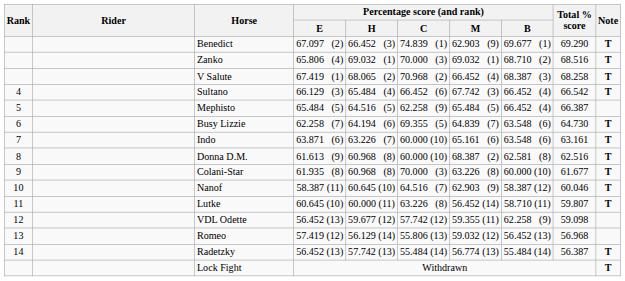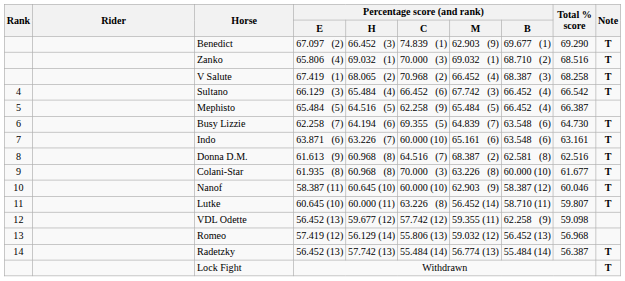Donna D.M. | Percentage score (and rank) / C: 60.000 (10) -> 64.516 (7)
Nanof | Percentage score (and rank) / C: 64.516 (7) -> 60.000 (10)
